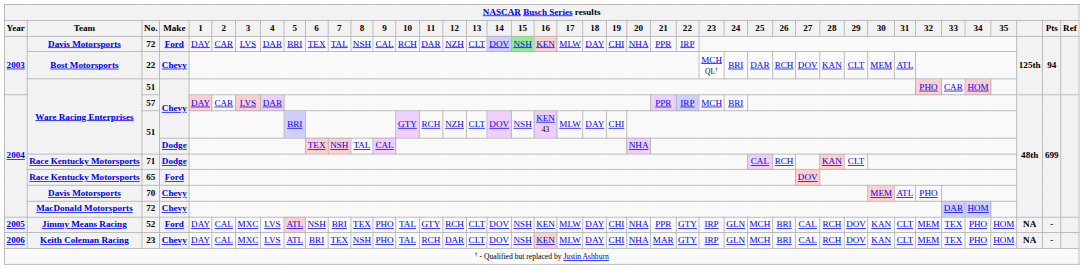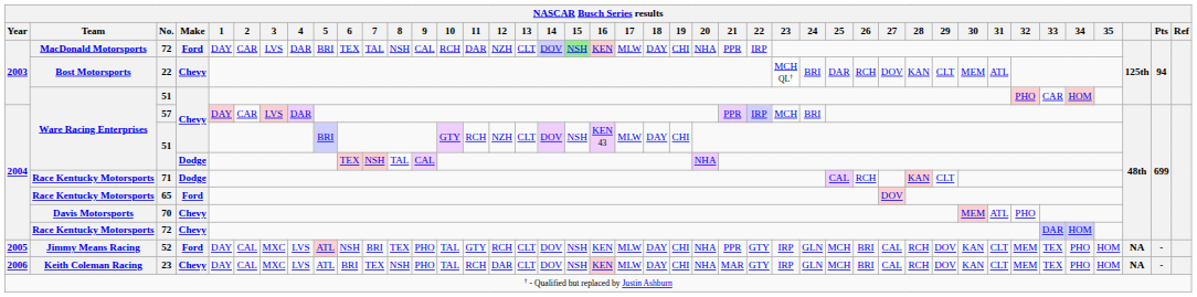2003 / 72 | NASCAR Busch Series results / Team: Davis Motorsports -> MacDonald Motorsports
2004 / 72 | NASCAR Busch Series results / Team: MacDonald Motorsports -> Race Kentucky Motorsports
